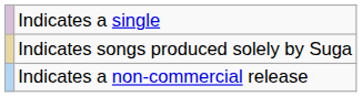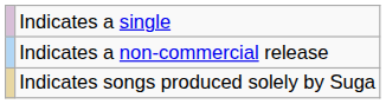rows swapped: Indicates a non-commercial release <-> Indicates songs produced solely by Suga
